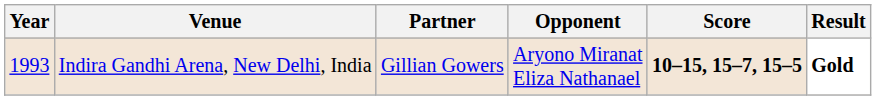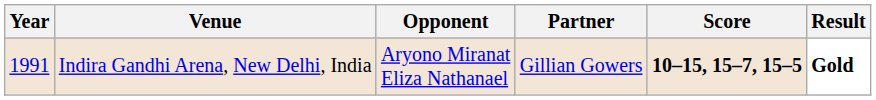columns swapped: Partner <-> Opponent
Indira Gandhi Arena, New Delhi, India | Year: 1993 -> 1991
